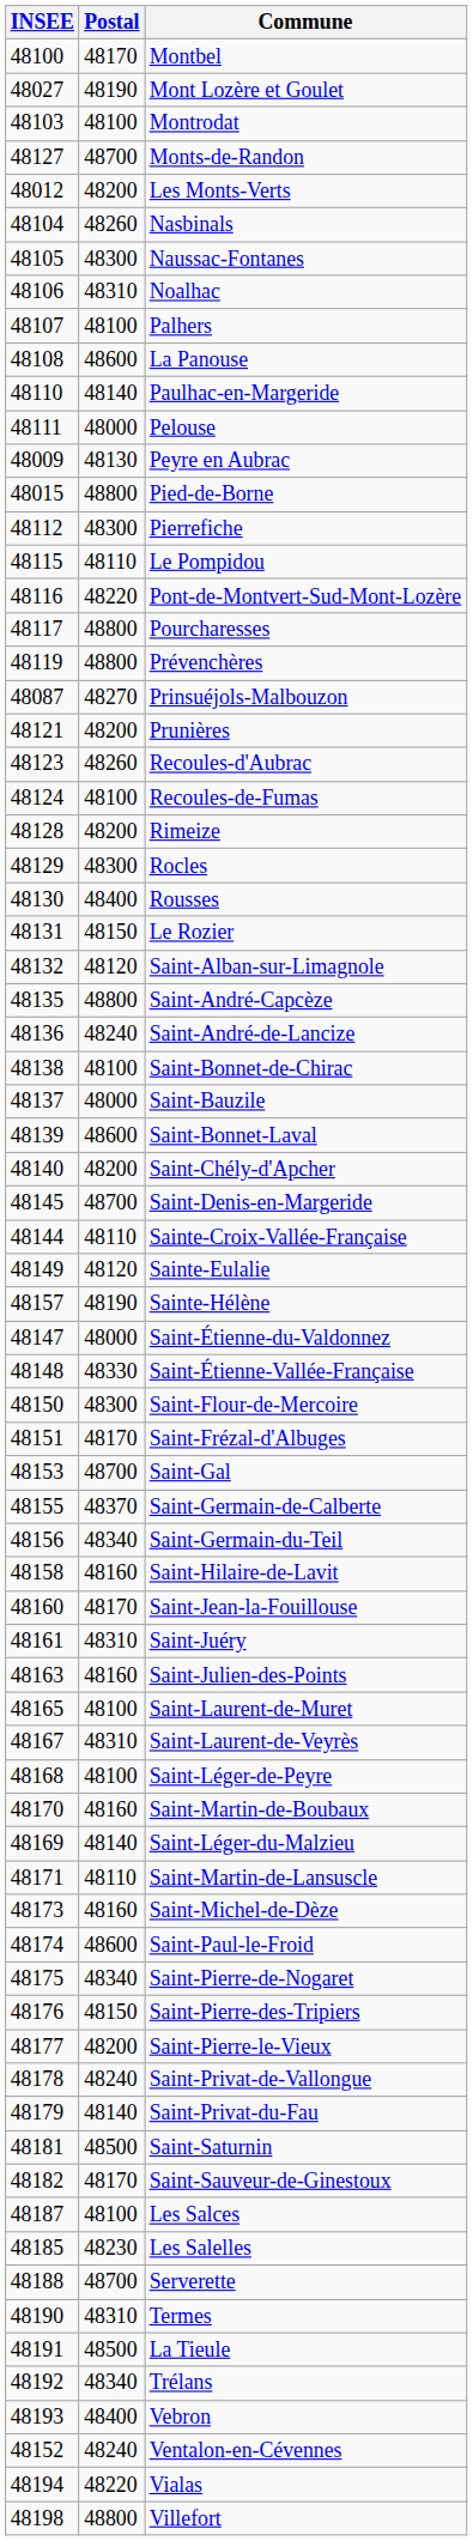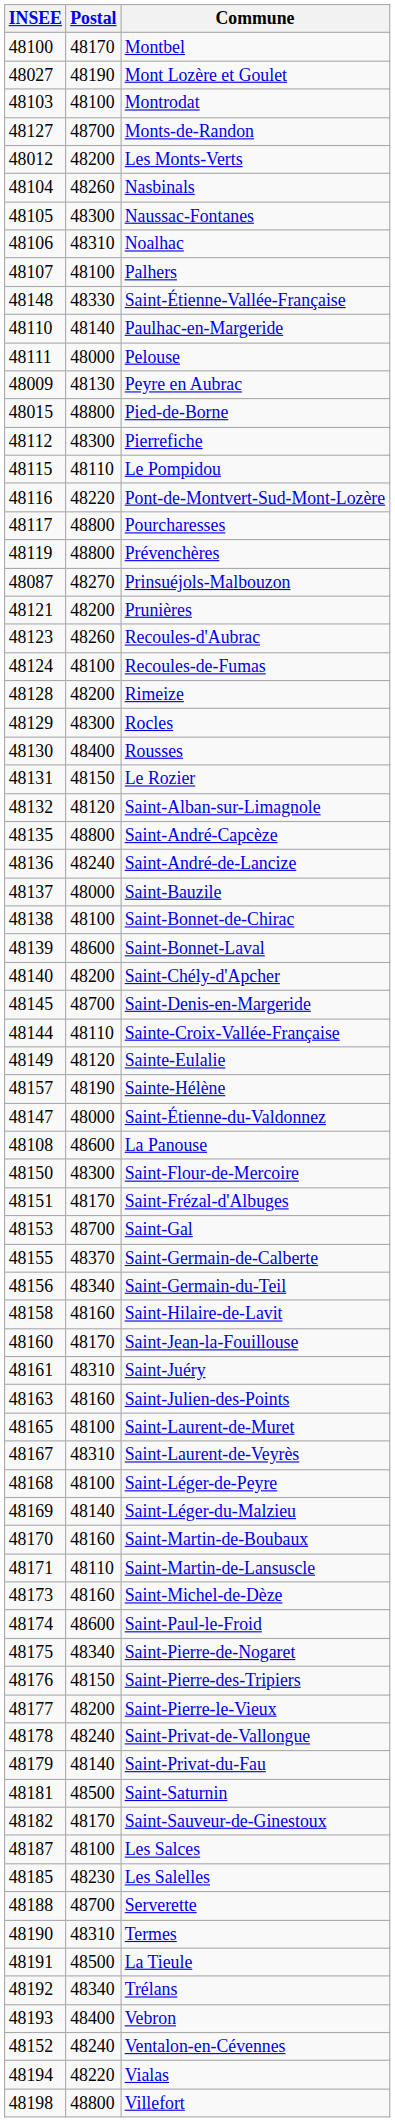rows swapped: La Panouse <-> Saint-Étienne-Vallée-Française
rows swapped: Saint-Bauzile <-> Saint-Bonnet-de-Chirac
rows swapped: Saint-Léger-du-Malzieu <-> Saint-Martin-de-Boubaux
